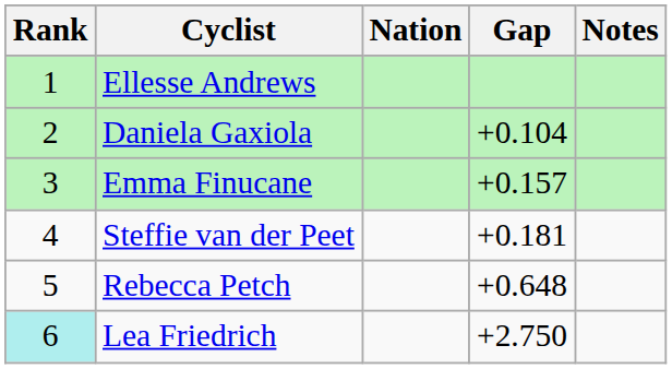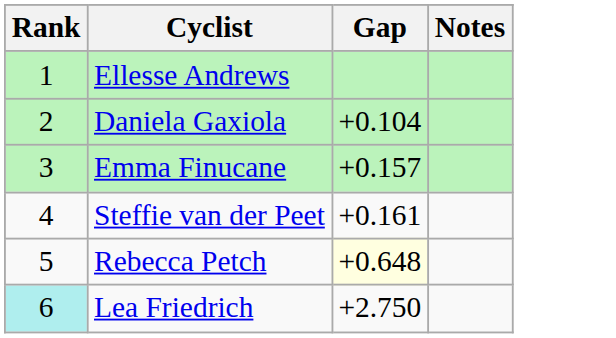- column: Nation
Steffie van der Peet | Gap: +0.181 -> +0.161
Rebecca Petch | Gap: no background -> lightyellow background
